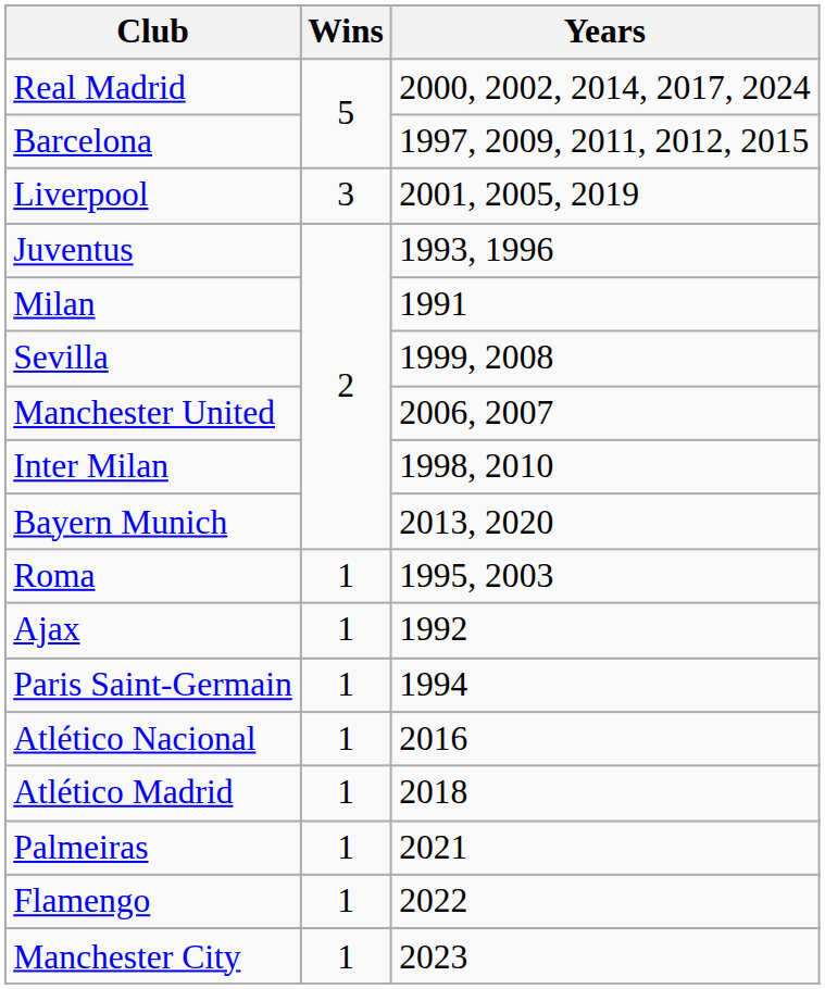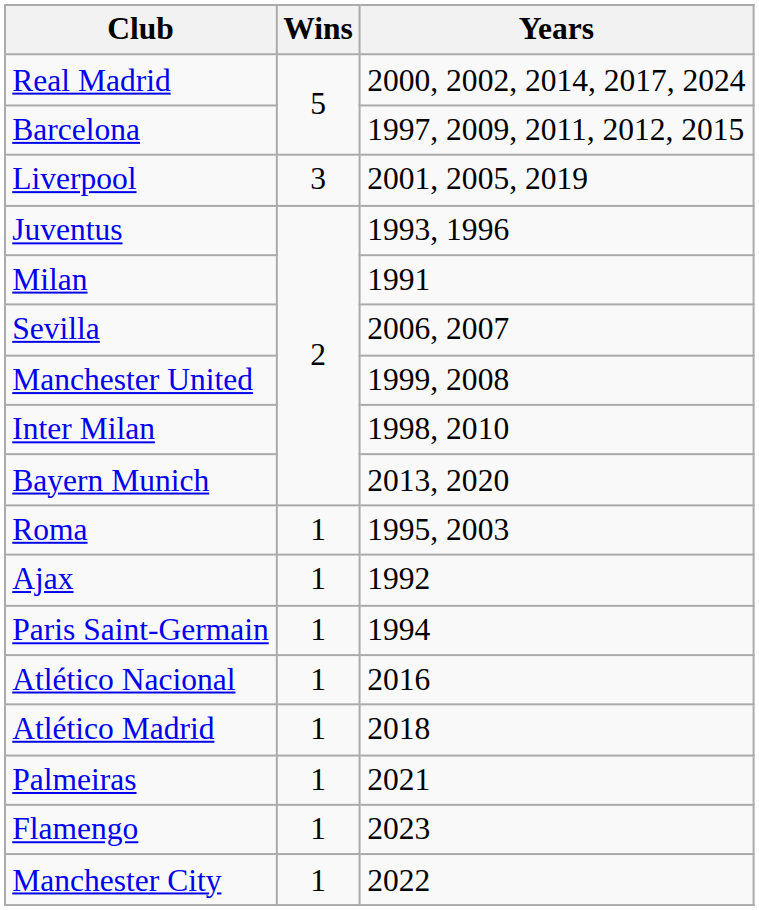Sevilla | Years: 1999, 2008 -> 2006, 2007
Manchester United | Years: 2006, 2007 -> 1999, 2008
Flamengo | Years: 2022 -> 2023
Manchester City | Years: 2023 -> 2022
